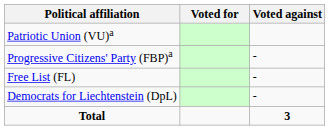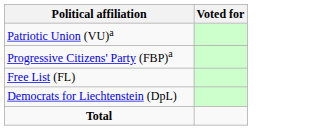- column: Voted against | - | - | - | 3
